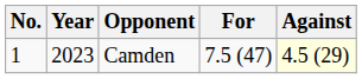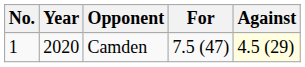Camden | Year: 2023 -> 2020
